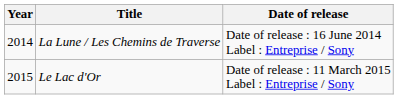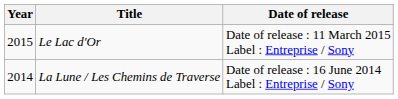rows swapped: La Lune / Les Chemins de Traverse <-> Le Lac d'Or
